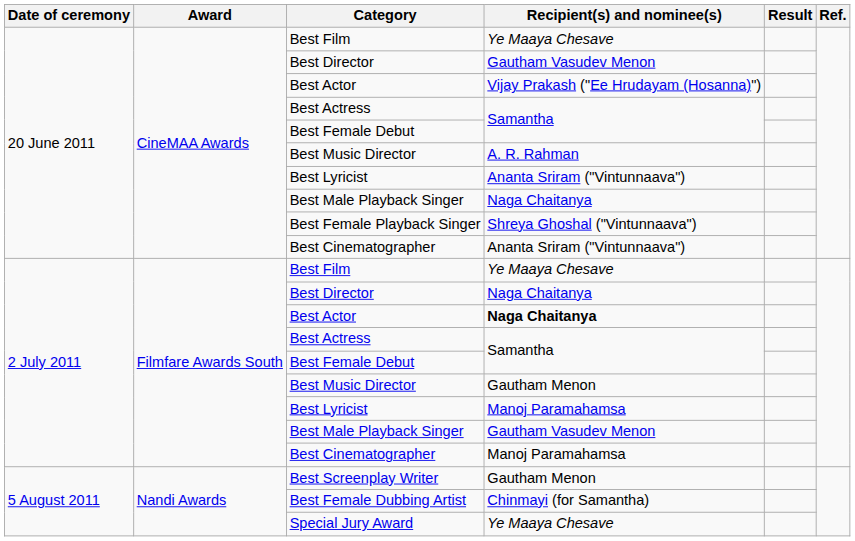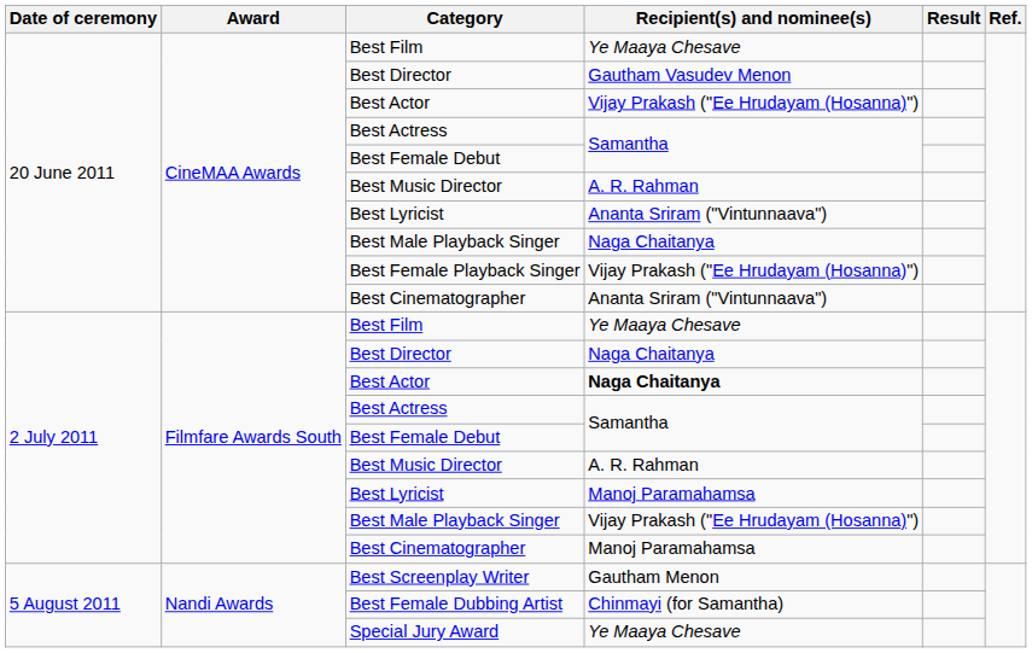Best Female Playback Singer | Recipient(s) and nominee(s): Shreya Ghoshal ("Vintunnaava") -> Vijay Prakash ("Ee Hrudayam (Hosanna)")
2 July 2011 / Best Music Director | Recipient(s) and nominee(s): Gautham Menon -> A. R. Rahman
2 July 2011 / Best Male Playback Singer | Recipient(s) and nominee(s): Gautham Vasudev Menon -> Vijay Prakash ("Ee Hrudayam (Hosanna)")
